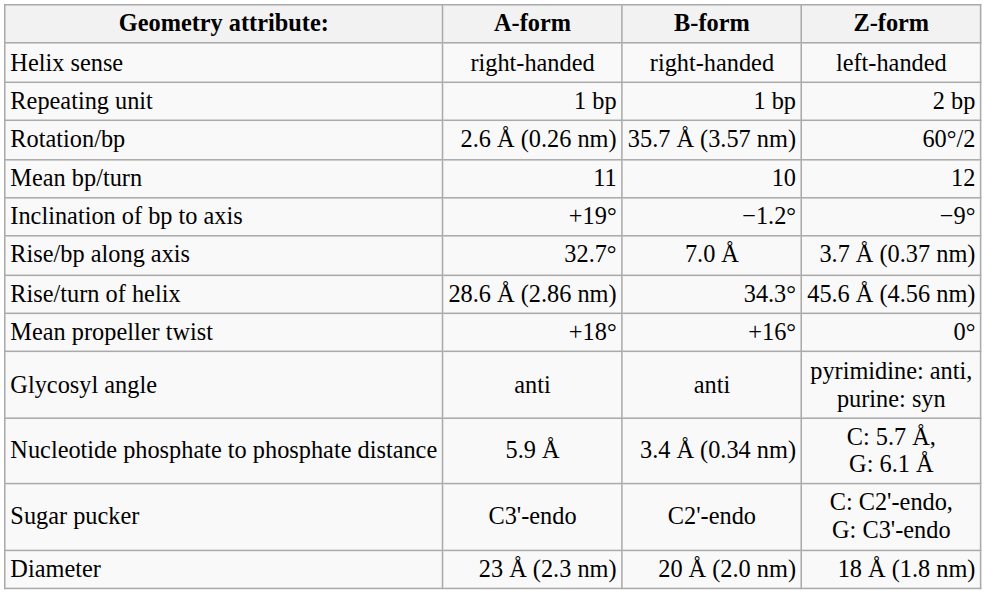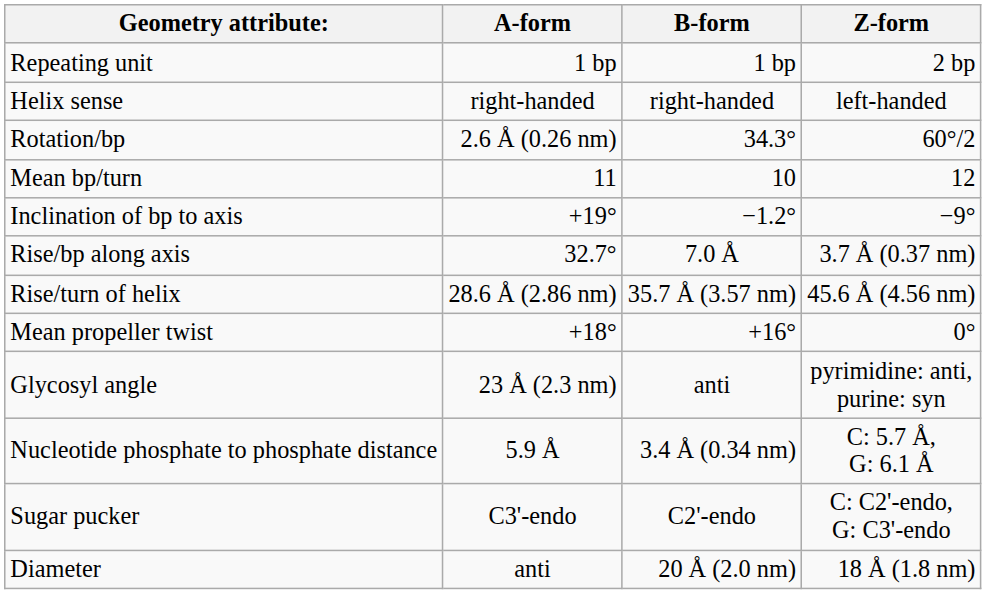rows swapped: Helix sense <-> Repeating unit
Rotation/bp | B-form: 35.7 Å (3.57 nm) -> 34.3°
Rise/turn of helix | B-form: 34.3° -> 35.7 Å (3.57 nm)
Glycosyl angle | A-form: anti -> 23 Å (2.3 nm)
Diameter | A-form: 23 Å (2.3 nm) -> anti
